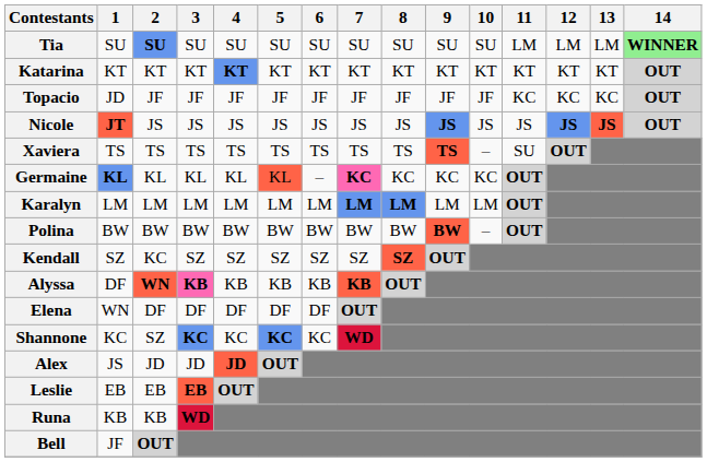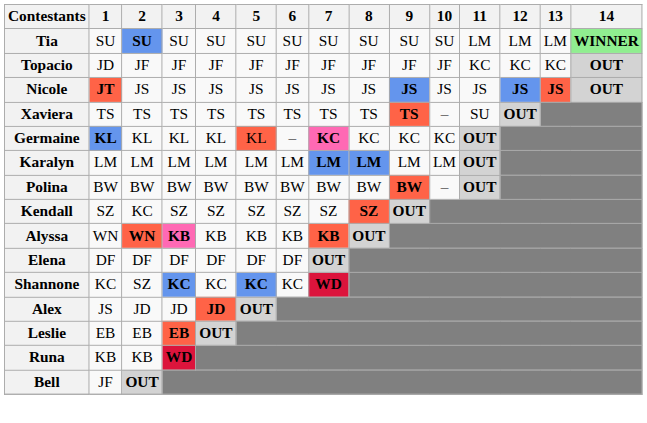- row: Katarina | KT | KT | KT | KT | KT | KT | KT | KT | KT | KT | KT | KT | KT | OUT
Alyssa | 1: DF -> WN
Elena | 1: WN -> DF
